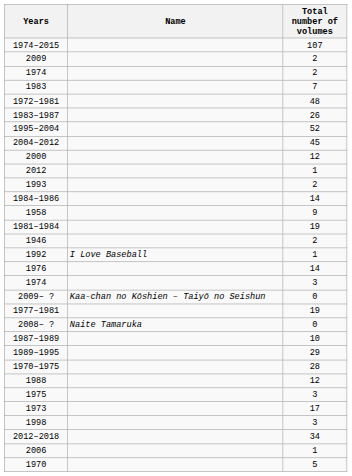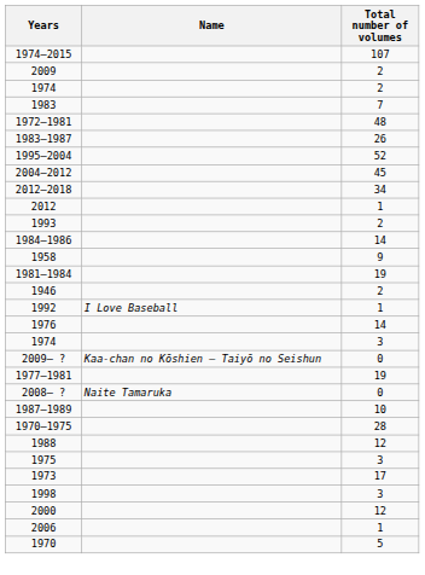rows swapped: 2012–2018 <-> 2000
- row: 1989–1995 | 29
